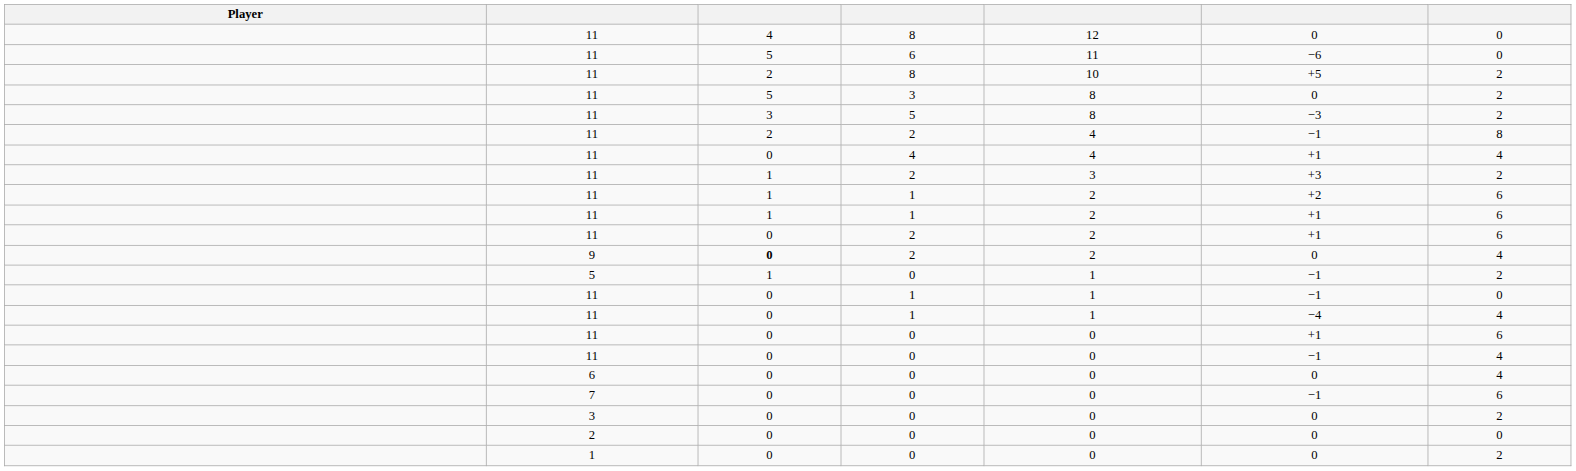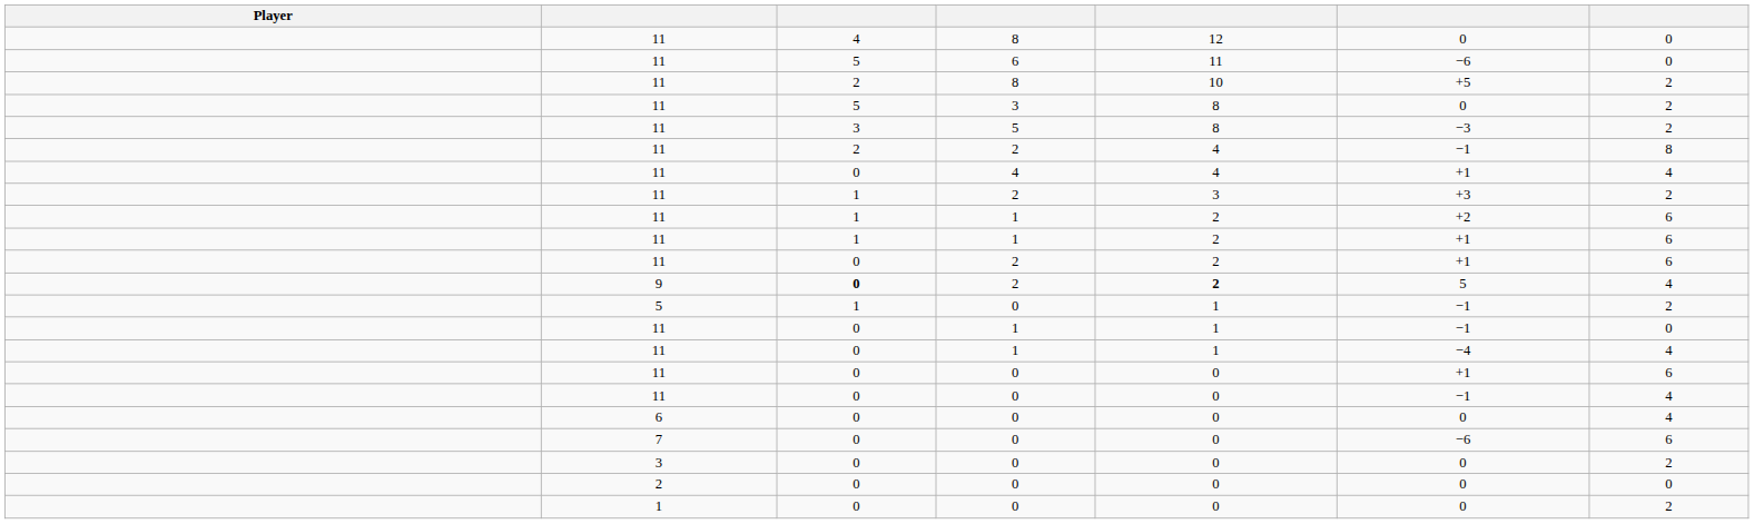9 | column 5: normal -> bold
9 | column 6: 0 -> 5
7 | column 6: −1 -> −6
